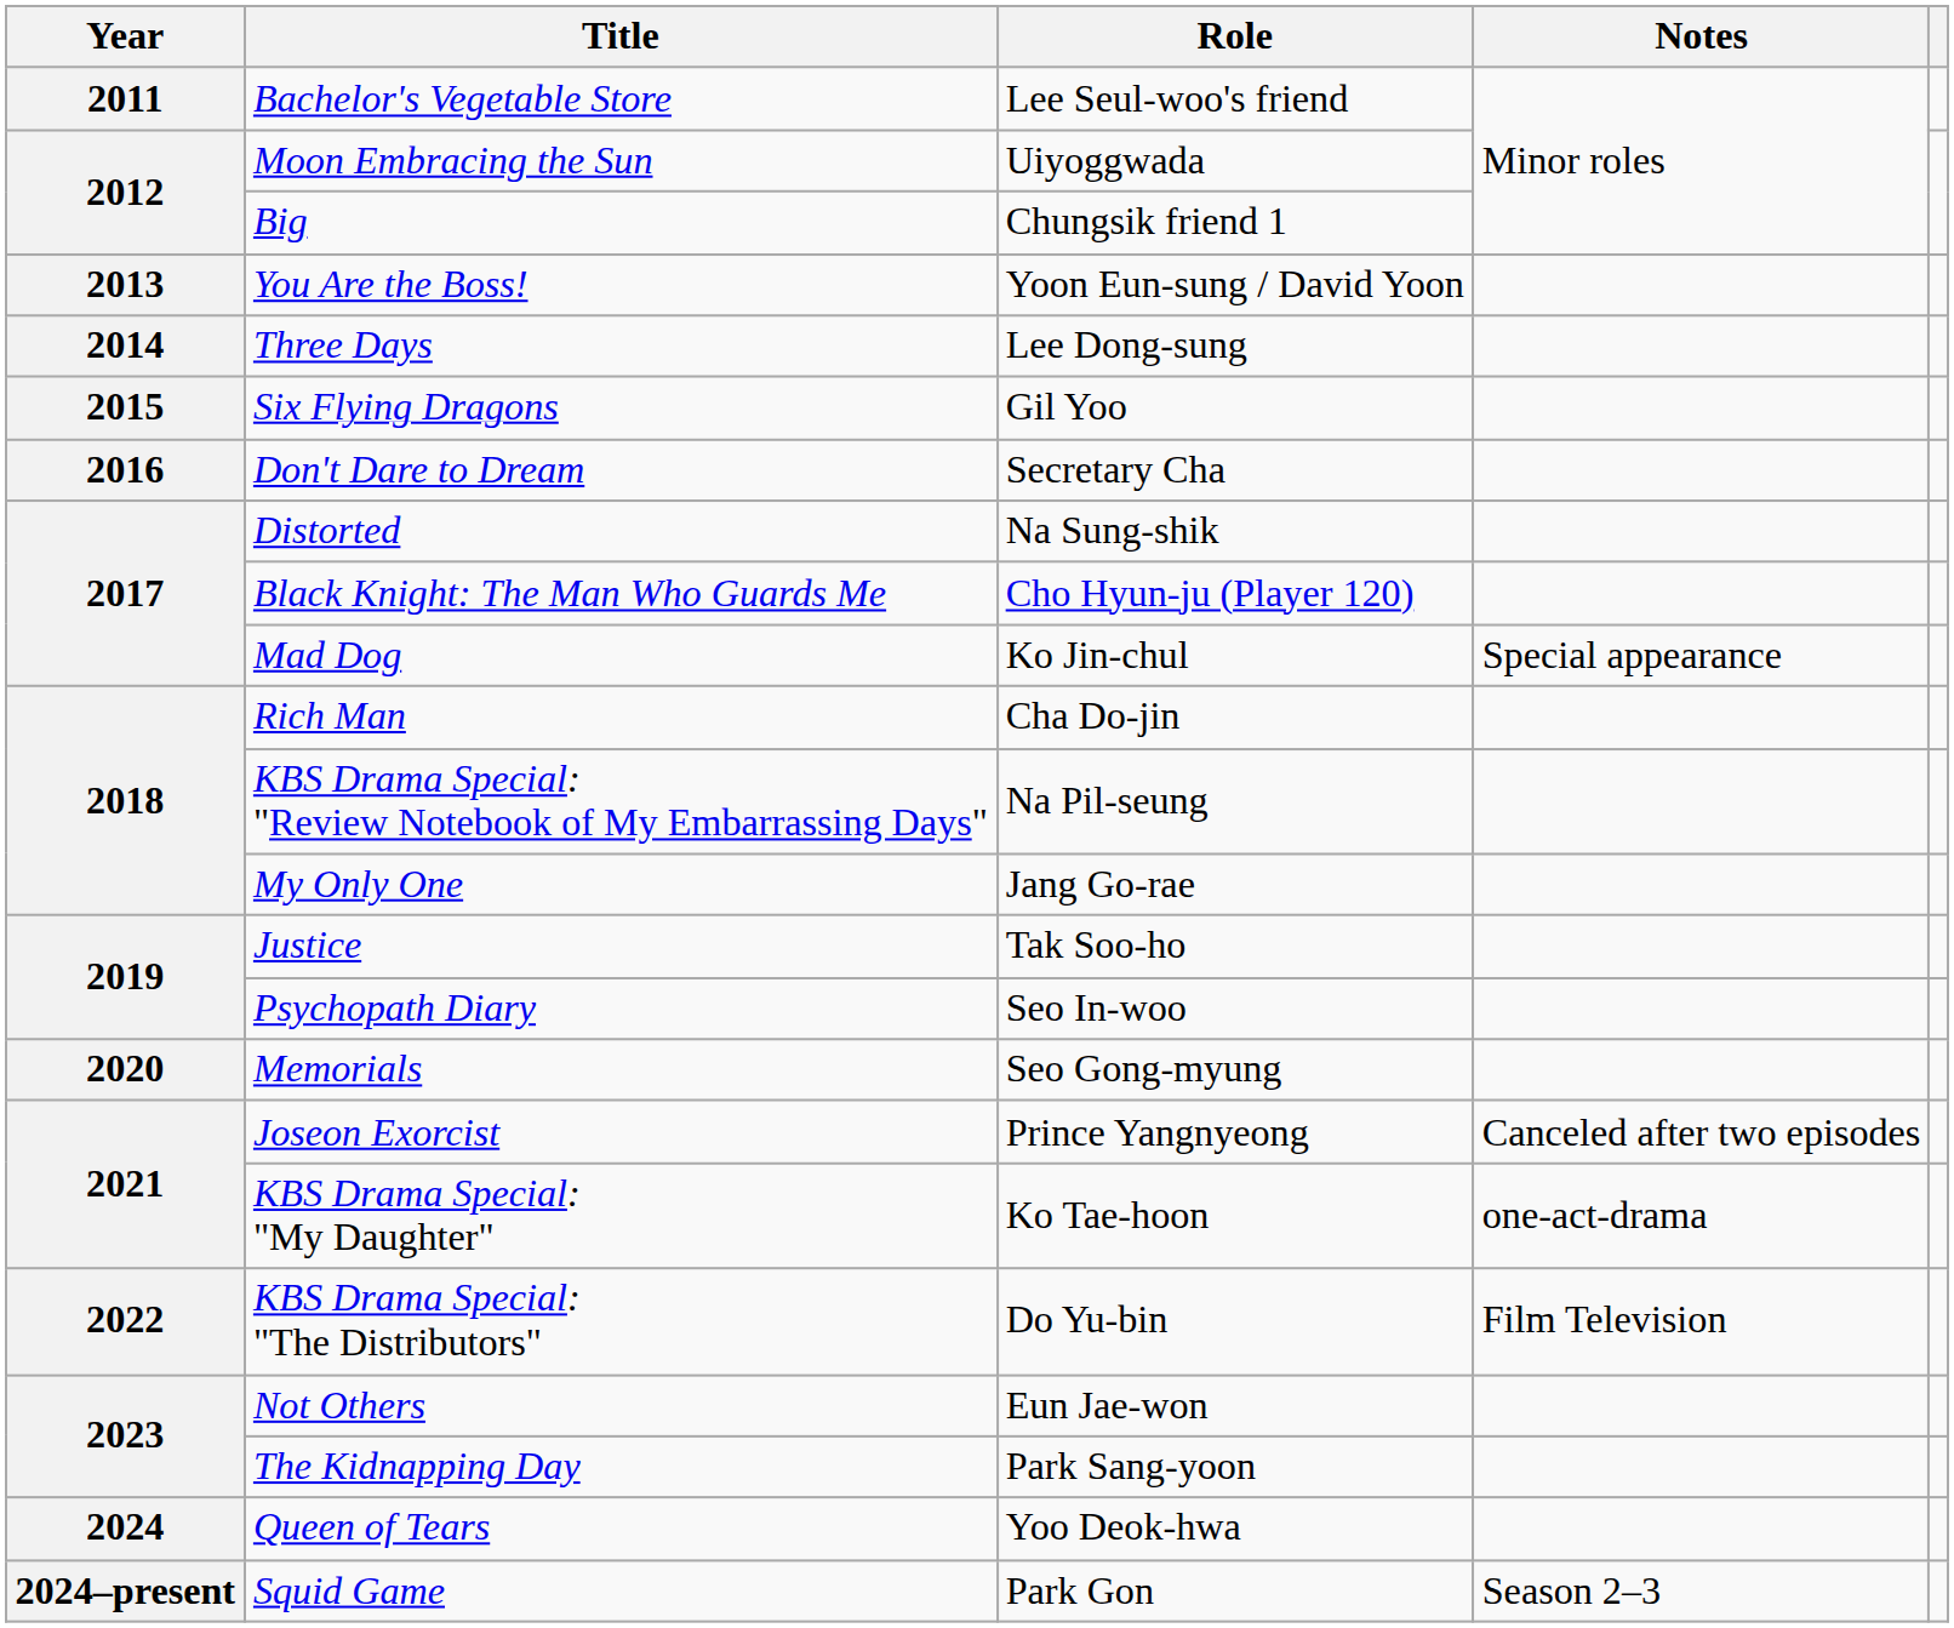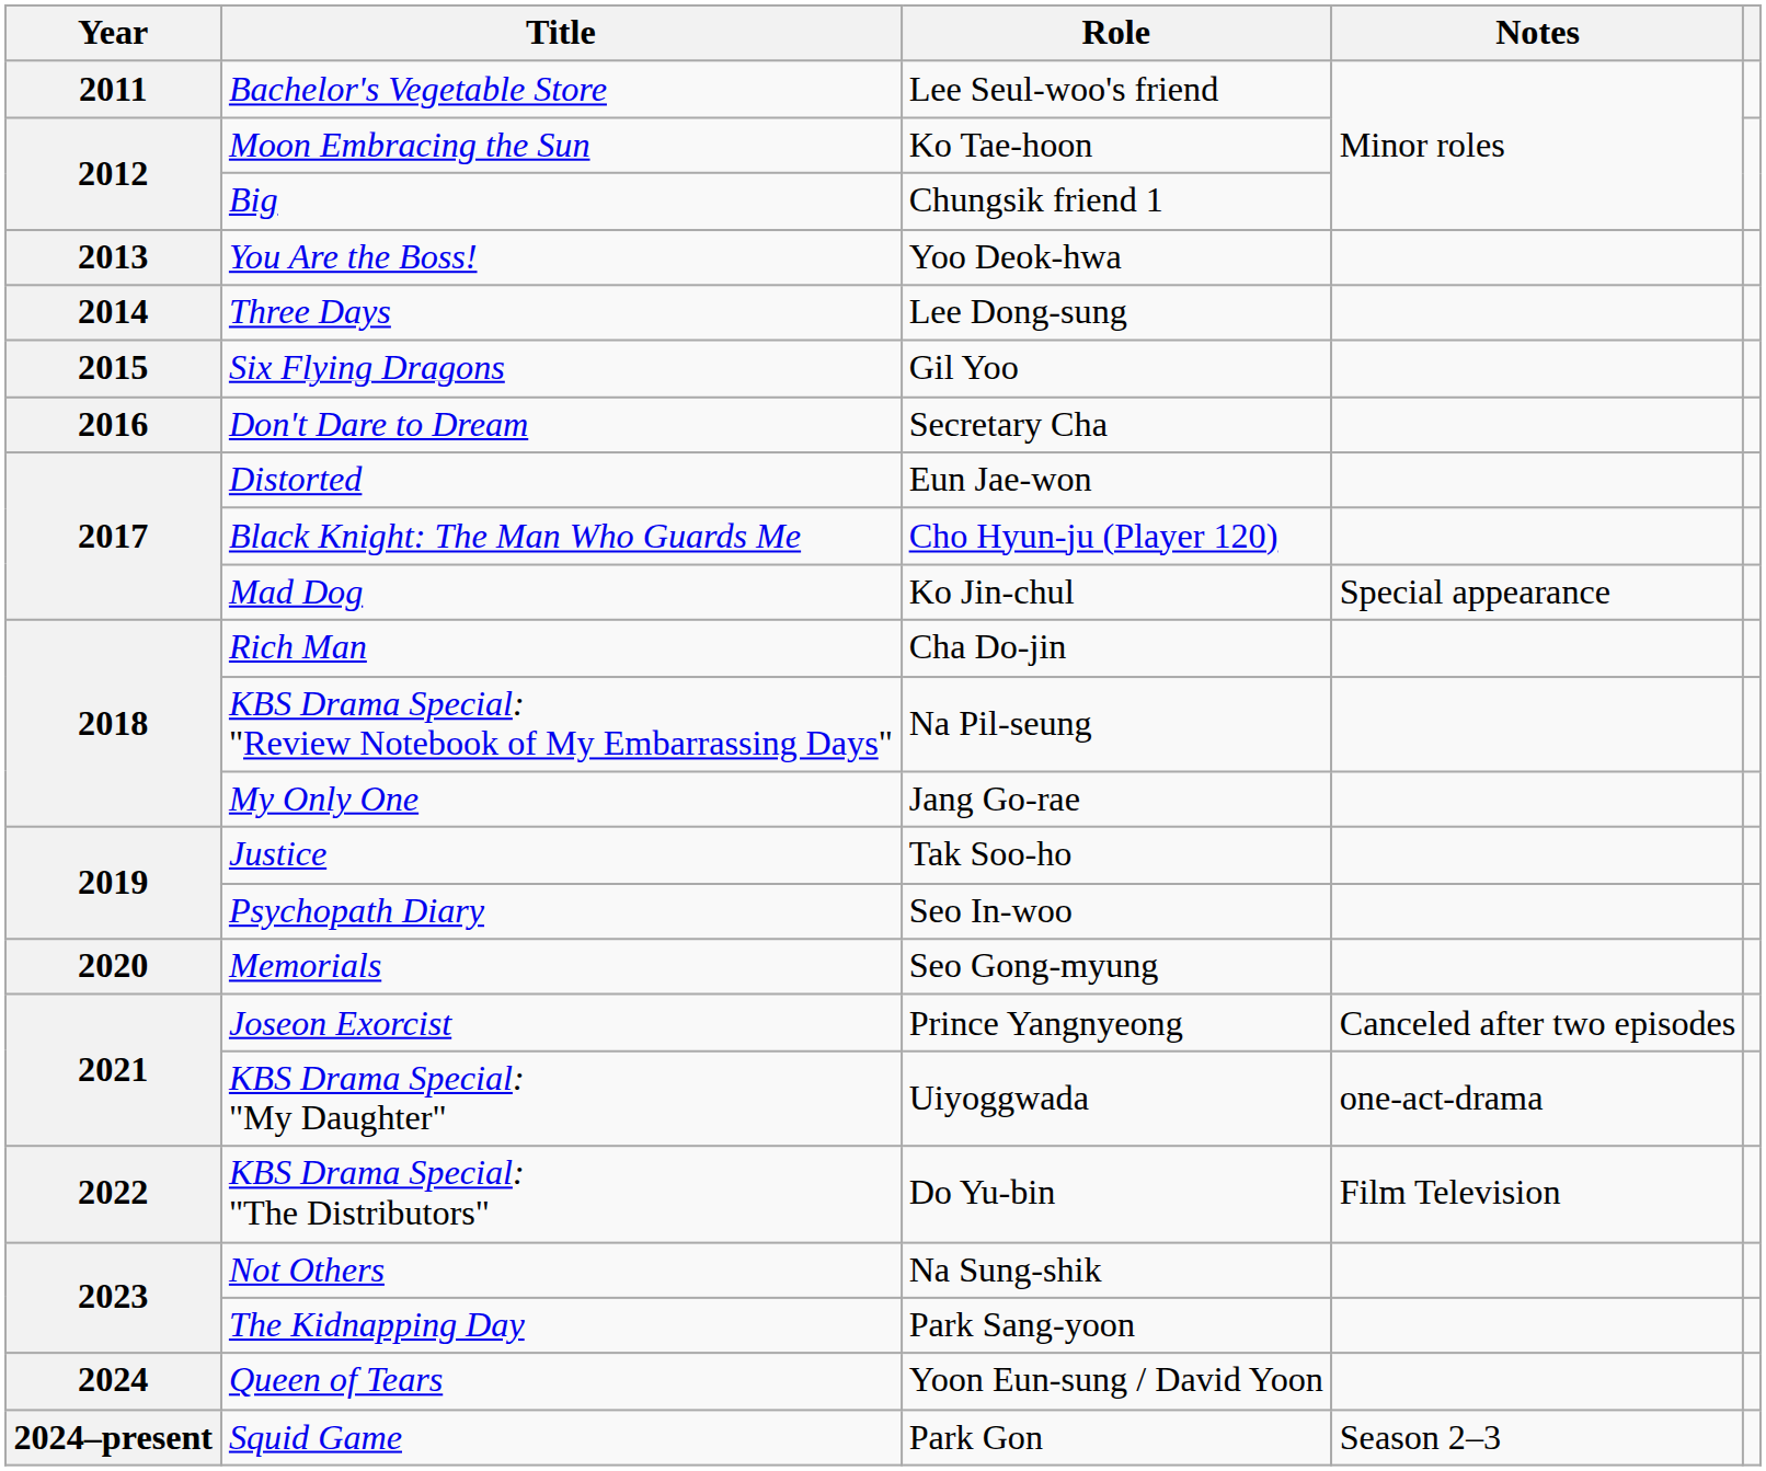Moon Embracing the Sun | Role: Uiyoggwada -> Ko Tae-hoon
You Are the Boss! | Role: Yoon Eun-sung / David Yoon -> Yoo Deok-hwa
Distorted | Role: Na Sung-shik -> Eun Jae-won
KBS Drama Special: "My Daughter" | Role: Ko Tae-hoon -> Uiyoggwada
Not Others | Role: Eun Jae-won -> Na Sung-shik
Queen of Tears | Role: Yoo Deok-hwa -> Yoon Eun-sung / David Yoon
